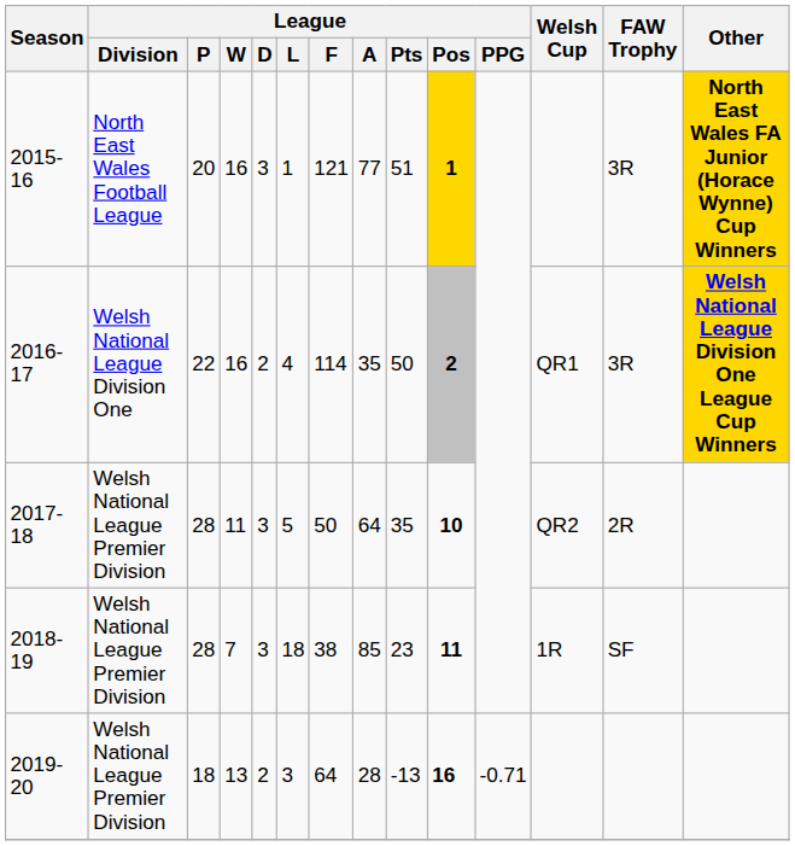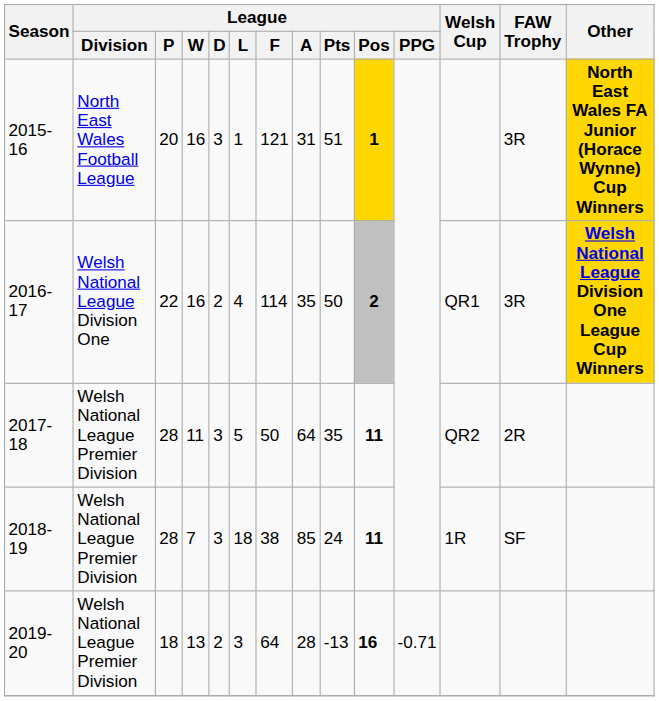2015-16 | League / A: 77 -> 31
2017-18 | League / Pos: 10 -> 11
2018-19 | League / Pts: 23 -> 24
